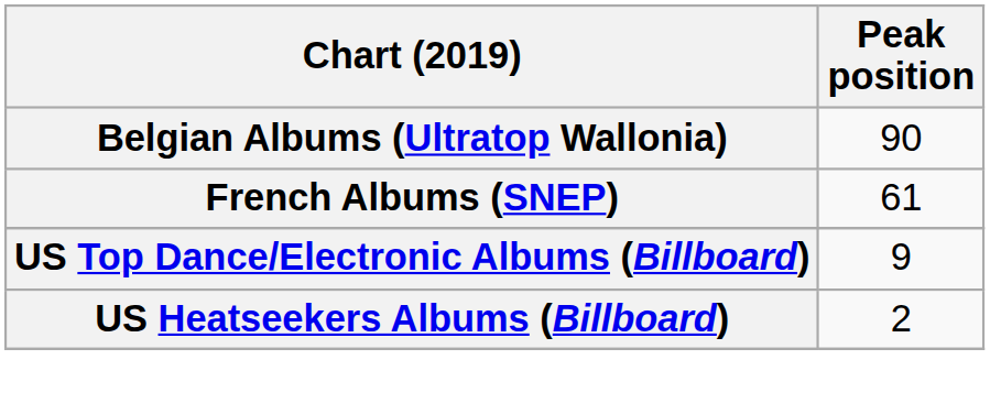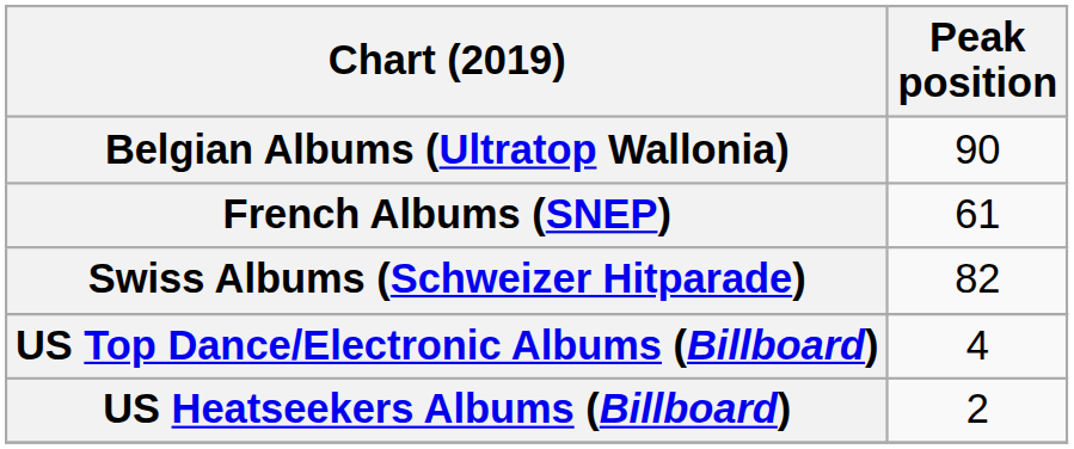+ row: Swiss Albums (Schweizer Hitparade) | 82
US Top Dance/Electronic Albums (Billboard) | Peak position: 9 -> 4
